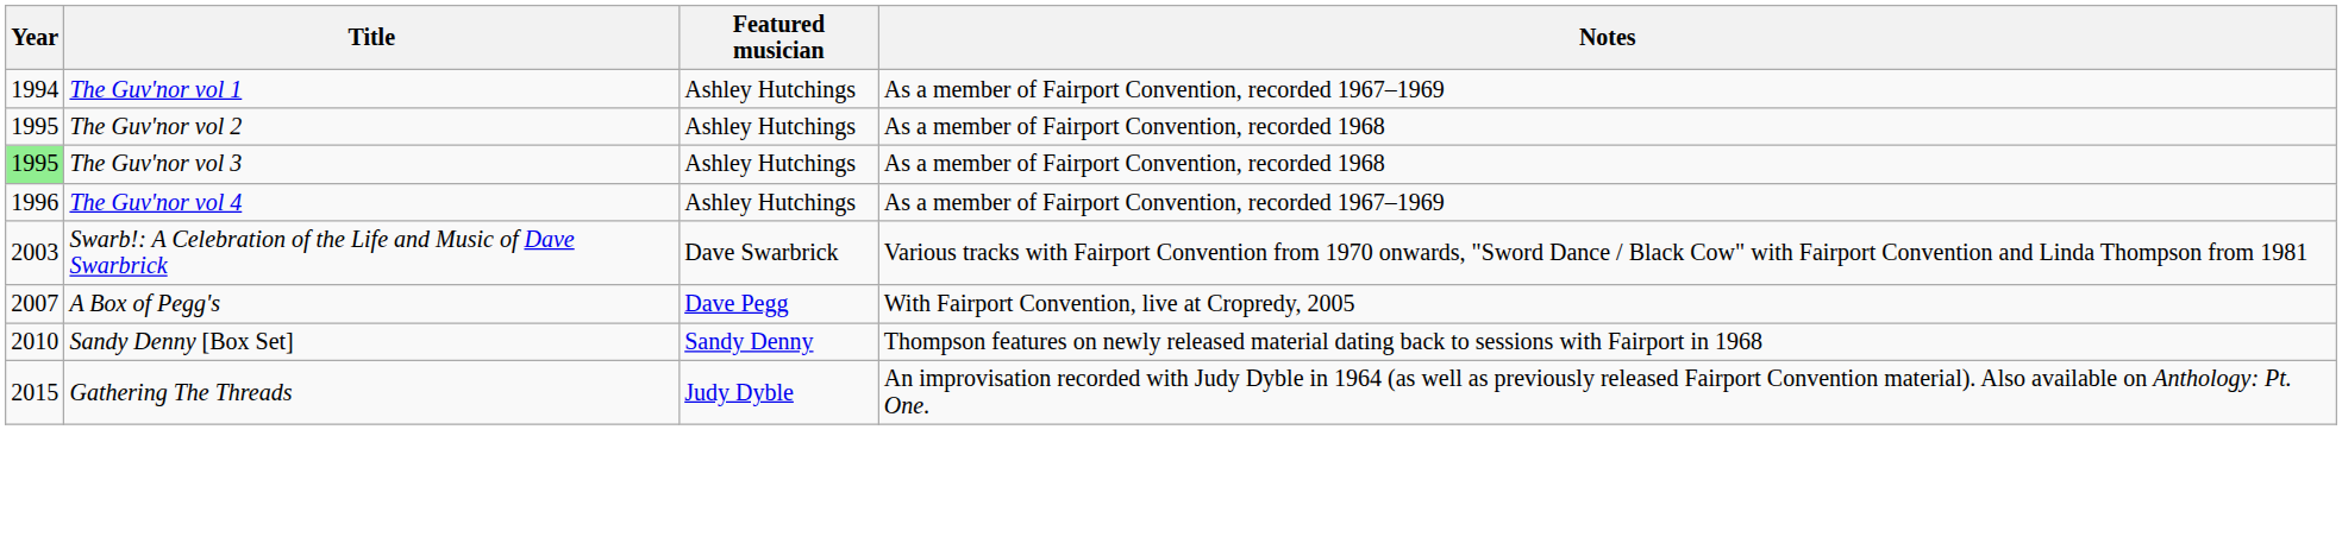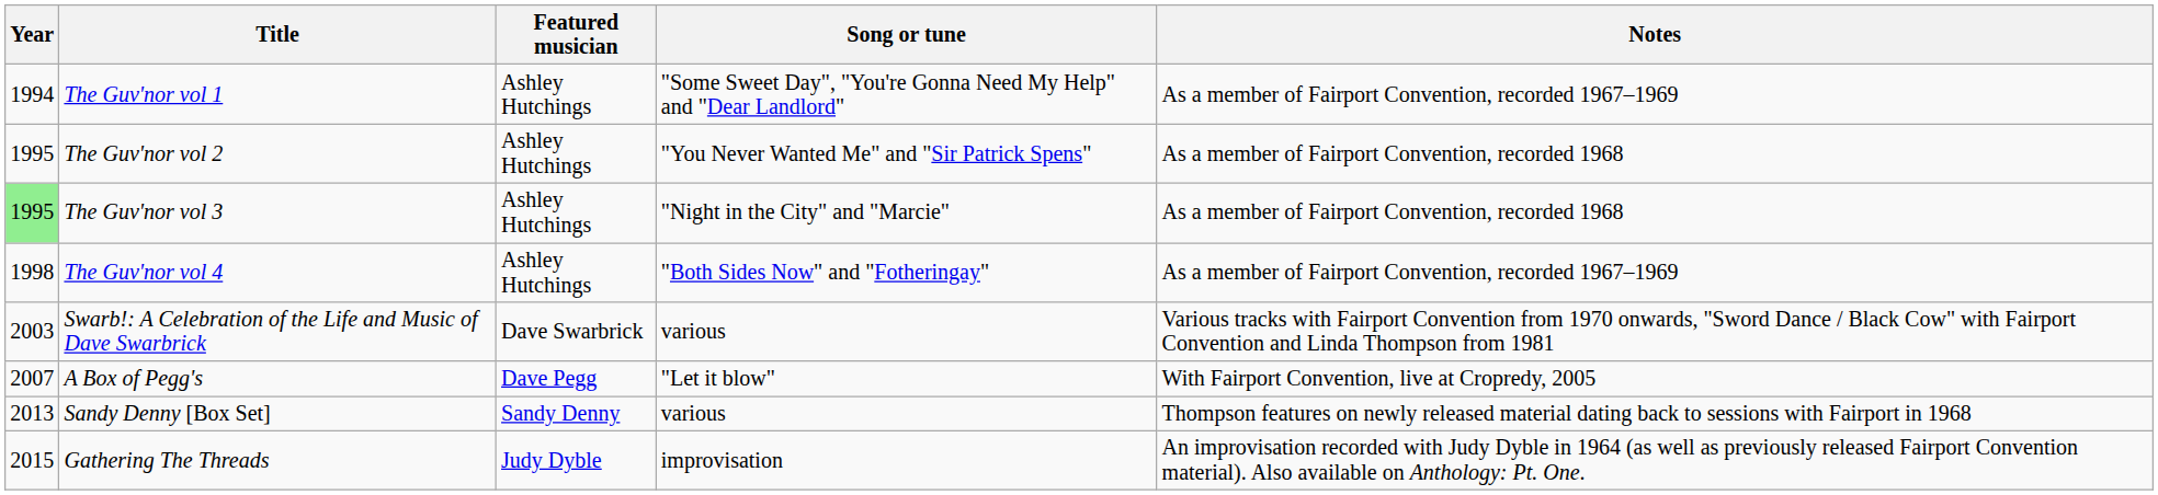+ column: Song or tune | "Some Sweet Day", "You're Gonna Need My Help" and "Dear Landlord" | "You Never Wanted Me" and "Sir Patrick Spens" | "Night in the City" and "Marcie" | "Both Sides Now" and "Fotheringay" | various | "Let it blow" | various | improvisation
The Guv'nor vol 4 | Year: 1996 -> 1998
Sandy Denny [Box Set] | Year: 2010 -> 2013
